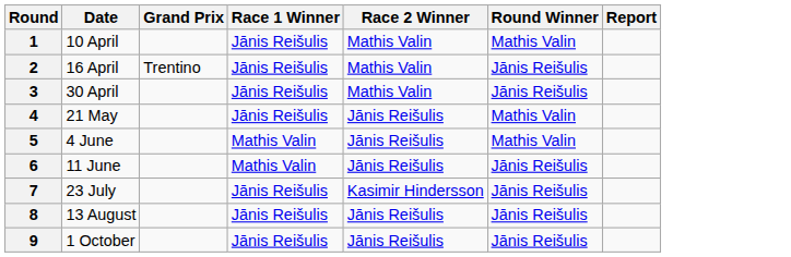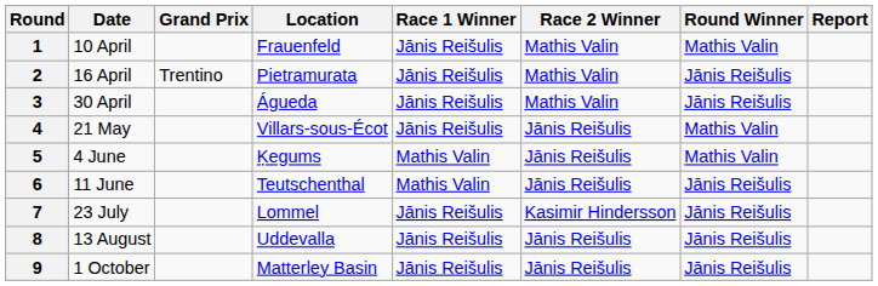+ column: Location | Frauenfeld | Pietramurata | Águeda | Villars-sous-Écot | Ķegums | Teutschenthal | Lommel | Uddevalla | Matterley Basin
